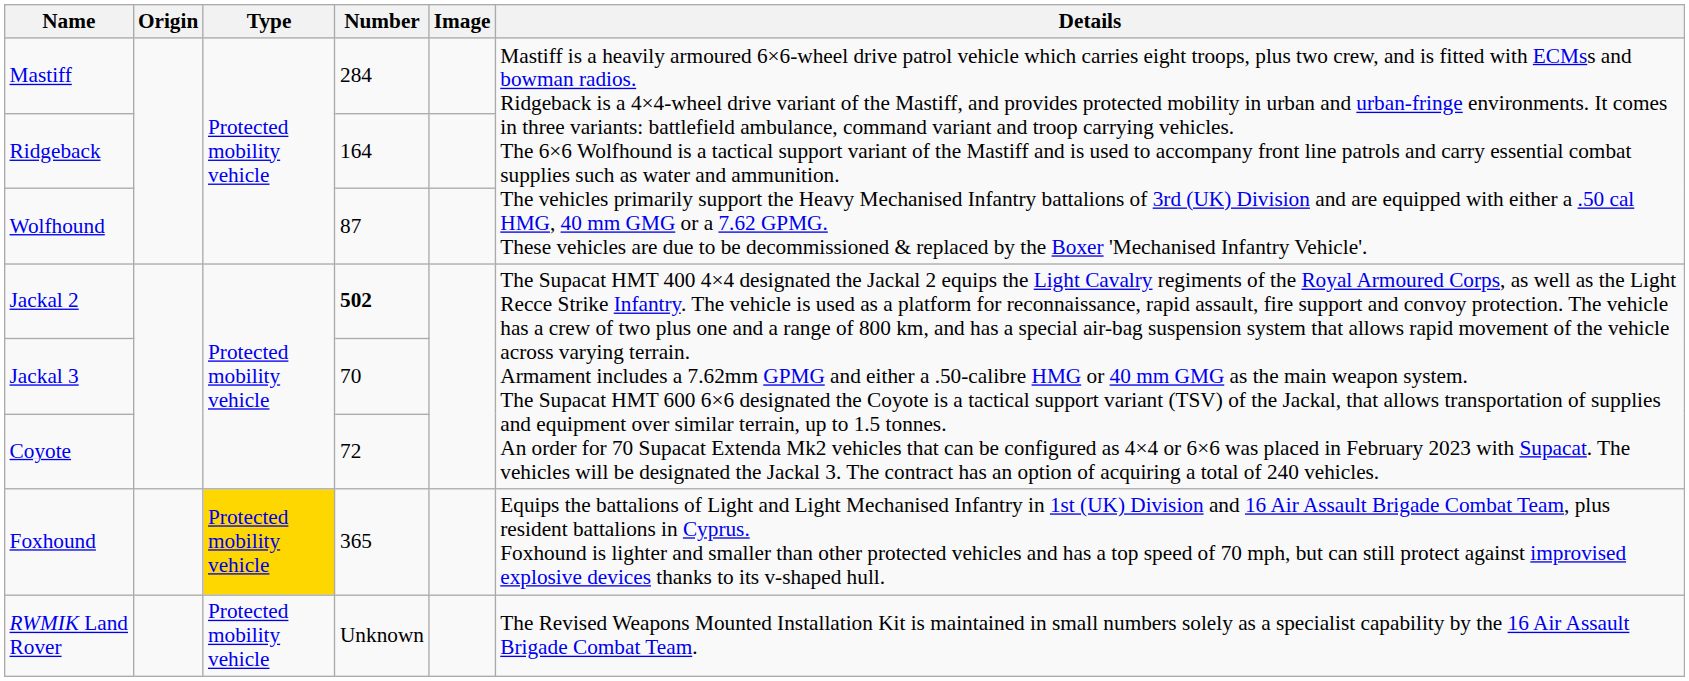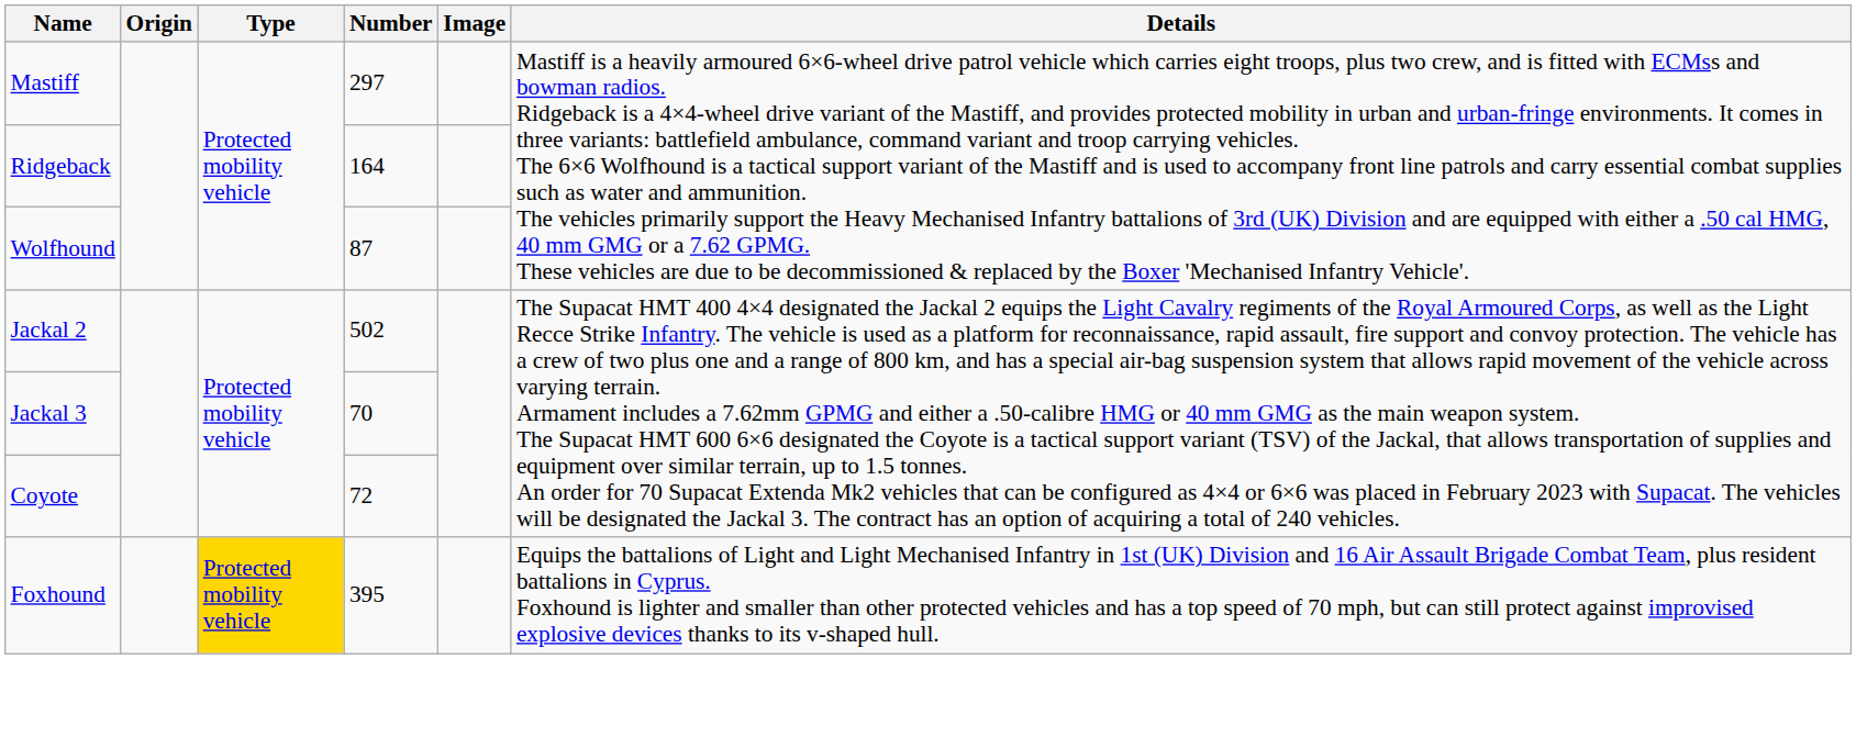Mastiff | Number: 284 -> 297
Jackal 2 | Number: bold -> normal
Foxhound | Number: 365 -> 395
- row: RWMIK Land Rover | Protected mobility vehicle | Unknown | The Revised Weapons Mounted Installation Kit is maintained in small numbers solely as a specialist capability by the 16 Air Assault Brigade Combat Team.
